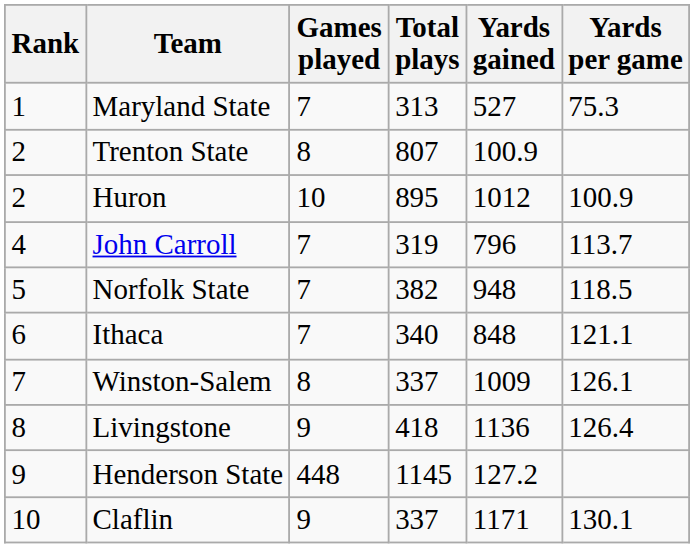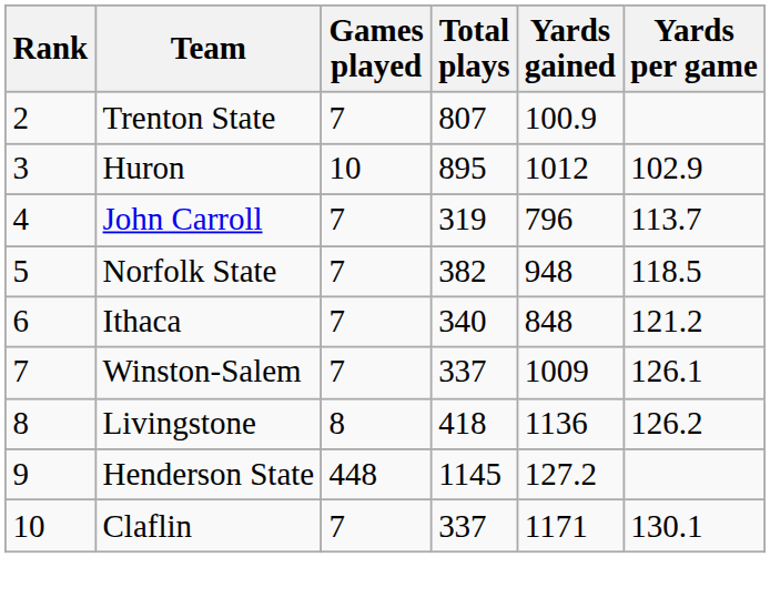- row: 1 | Maryland State | 7 | 313 | 527 | 75.3
Trenton State | Games played: 8 -> 7
Huron | Rank: 2 -> 3
Huron | Yards per game: 100.9 -> 102.9
Ithaca | Yards per game: 121.1 -> 121.2
Winston-Salem | Games played: 8 -> 7
Livingstone | Games played: 9 -> 8
Livingstone | Yards per game: 126.4 -> 126.2
Claflin | Games played: 9 -> 7
